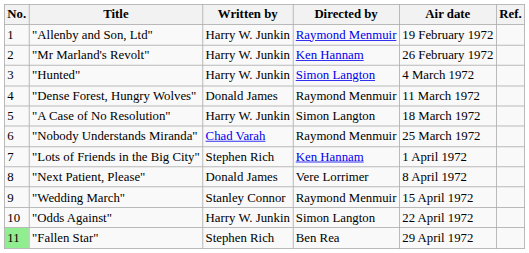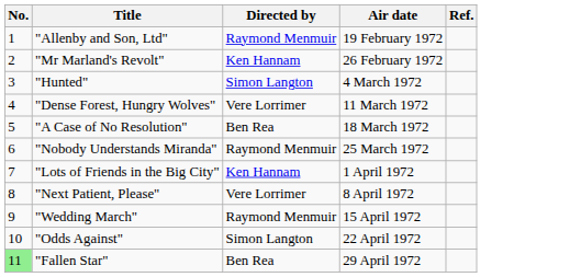- column: Written by | Harry W. Junkin | Harry W. Junkin | Harry W. Junkin | Donald James | Harry W. Junkin | Chad Varah | Stephen Rich | Donald James | Stanley Connor | Harry W. Junkin | Stephen Rich
"Dense Forest, Hungry Wolves" | Directed by: Raymond Menmuir -> Vere Lorrimer
"A Case of No Resolution" | Directed by: Simon Langton -> Ben Rea
